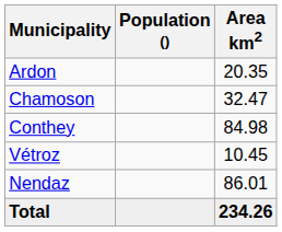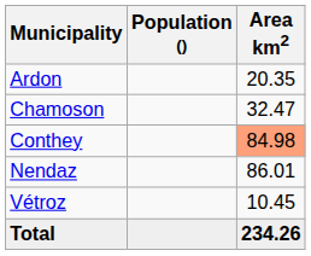Conthey | Area km2: no background -> lightsalmon background
rows swapped: Nendaz <-> Vétroz
